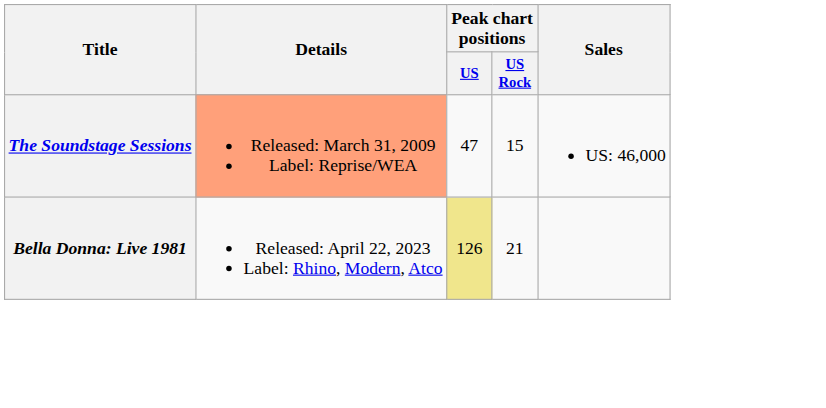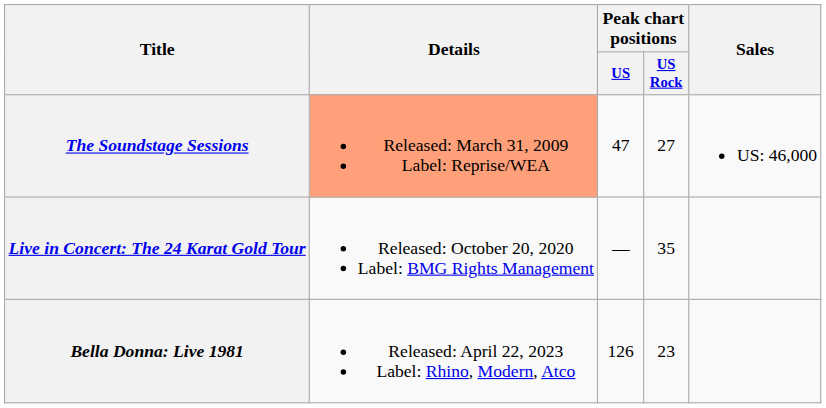The Soundstage Sessions | Peak chart positions / US Rock: 15 -> 27
+ row: Live in Concert: The 24 Karat Gold Tour | Released: October 20, 2020 Label: BMG Rights Management | — | 35
Bella Donna: Live 1981 | Peak chart positions / US: khaki background -> no background
Bella Donna: Live 1981 | Peak chart positions / US Rock: 21 -> 23
